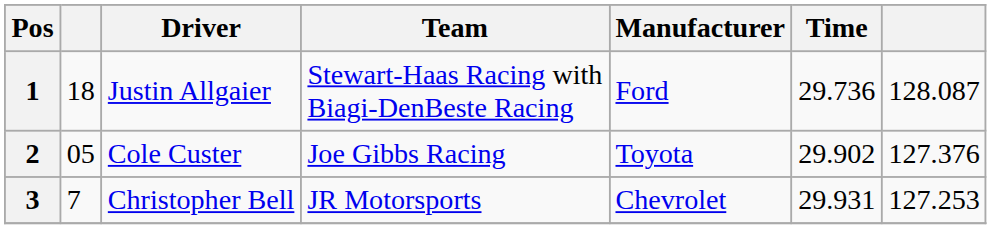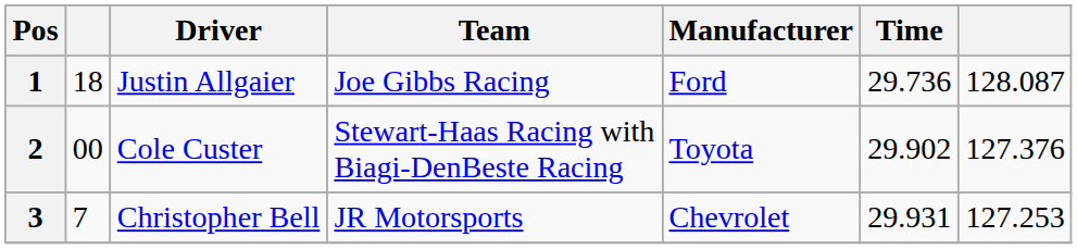1 | Team: Stewart-Haas Racing with Biagi-DenBeste Racing -> Joe Gibbs Racing
2 | column 2: 05 -> 00
2 | Team: Joe Gibbs Racing -> Stewart-Haas Racing with Biagi-DenBeste Racing
